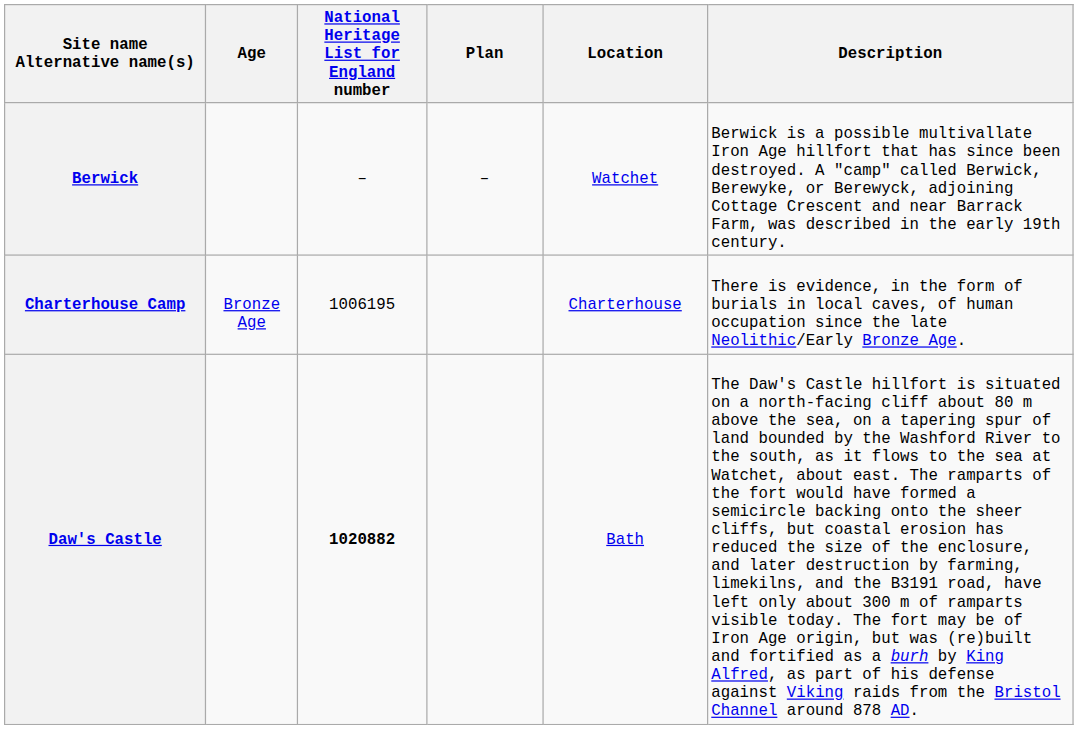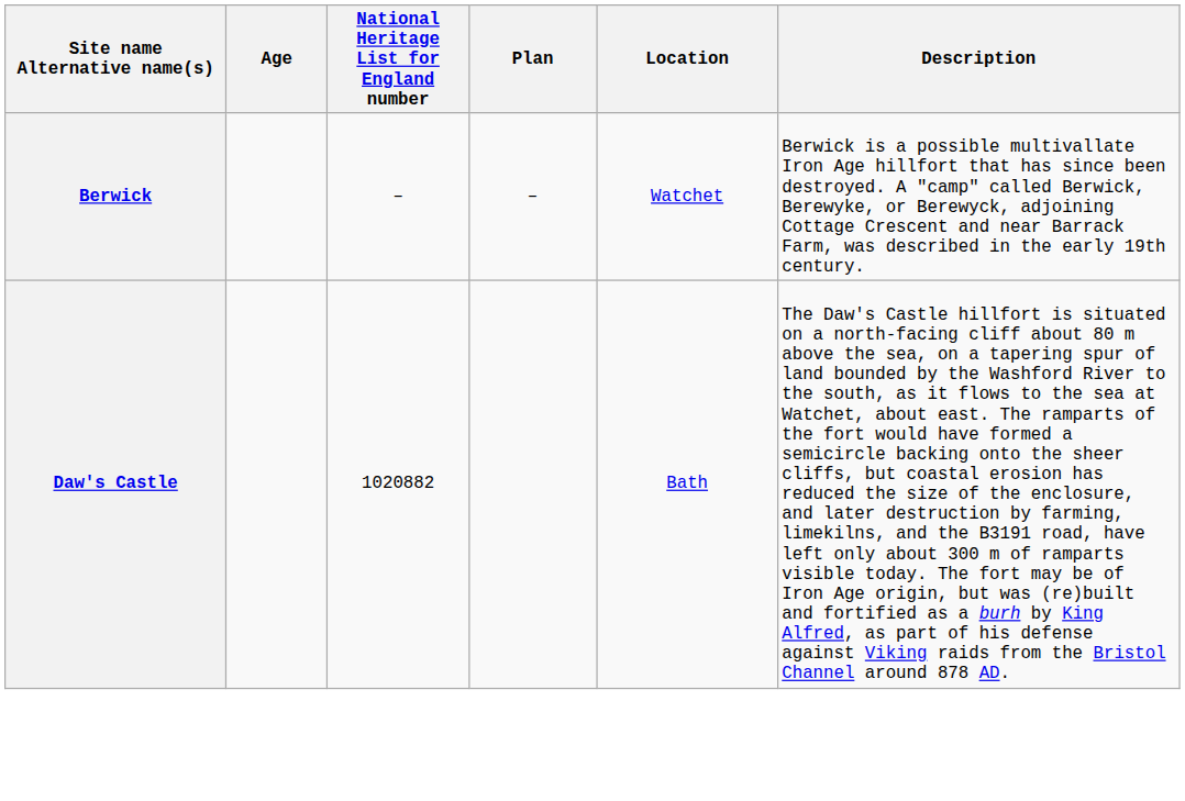- row: Charterhouse Camp | Bronze Age | 1006195 | Charterhouse | There is evidence, in the form of burials in local caves, of human occupation since the late Neolithic/Early Bronze Age.
Daw's Castle | National Heritage List for England number: bold -> normal
